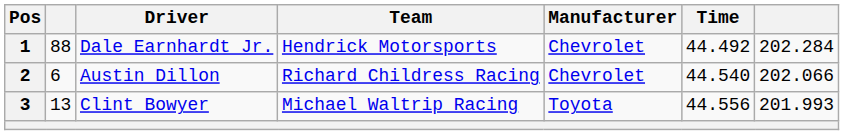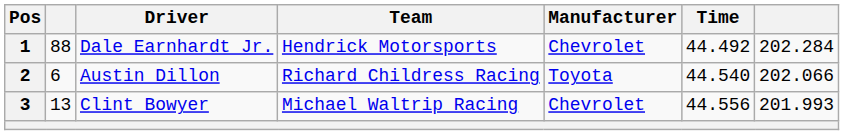Austin Dillon | Manufacturer: Chevrolet -> Toyota
Clint Bowyer | Manufacturer: Toyota -> Chevrolet
